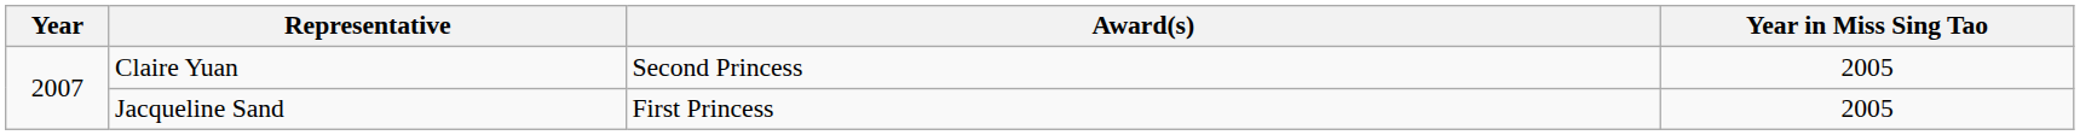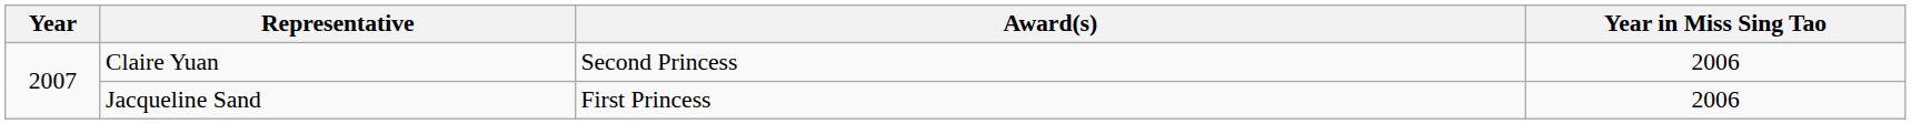Claire Yuan | Year in Miss Sing Tao: 2005 -> 2006
Jacqueline Sand | Year in Miss Sing Tao: 2005 -> 2006
